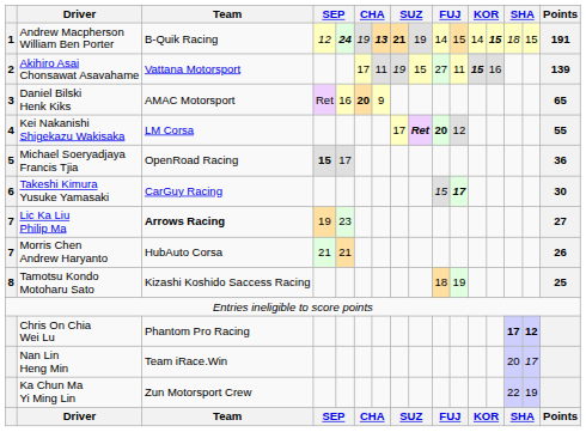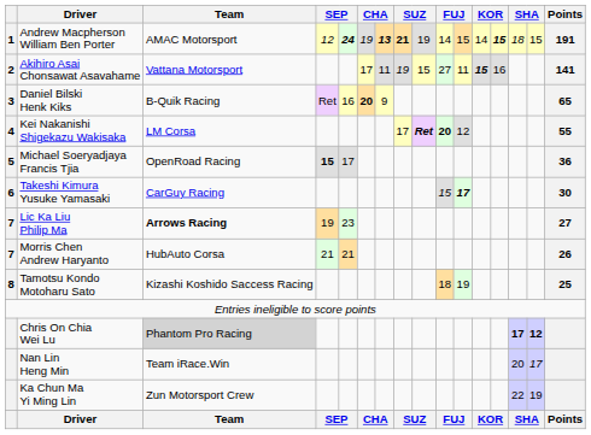Andrew Macpherson William Ben Porter | Team: B-Quik Racing -> AMAC Motorsport
Akihiro Asai Chonsawat Asavahame | Points: 139 -> 141
Daniel Bilski Henk Kiks | Team: AMAC Motorsport -> B-Quik Racing
Chris On Chia Wei Lu | Team: no background -> lightgrey background
